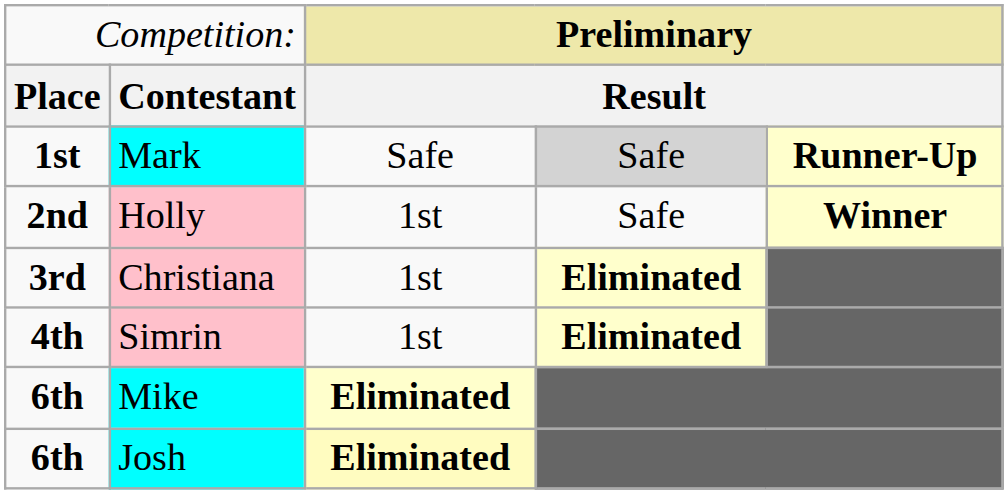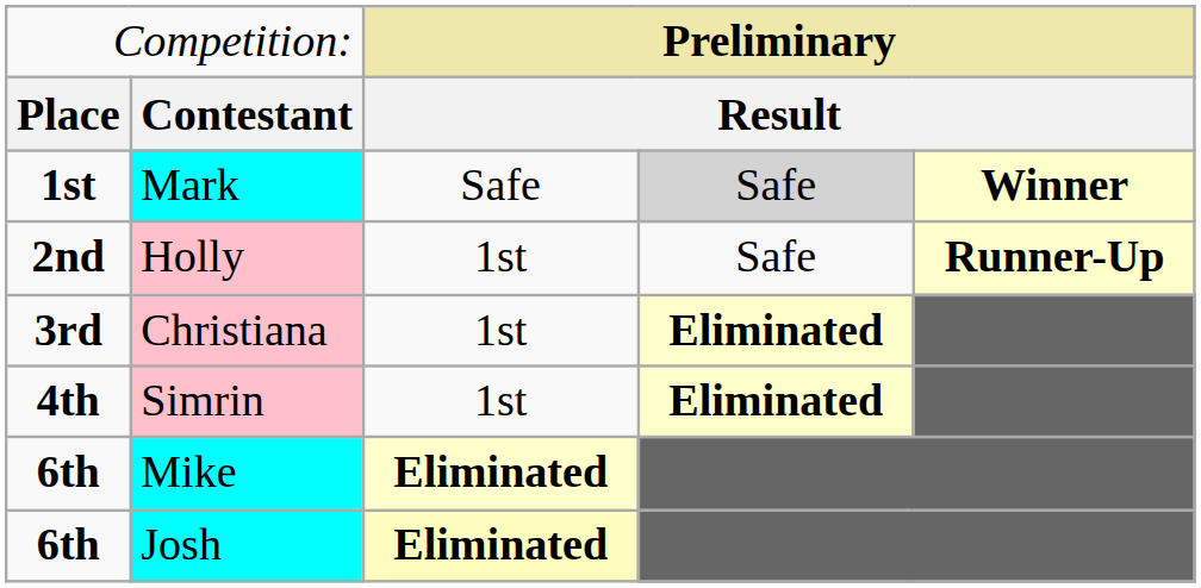Mark | column 5: Runner-Up -> Winner
Holly | column 5: Winner -> Runner-Up
